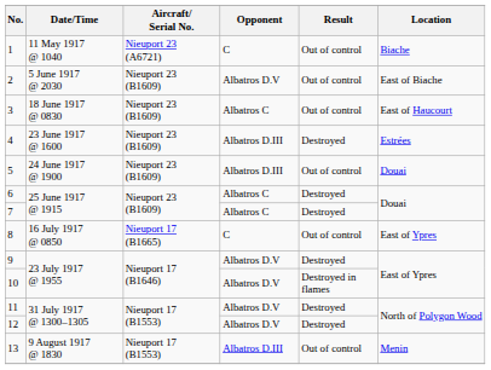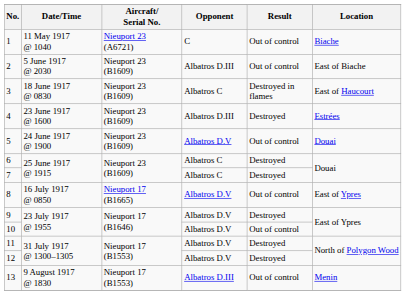2 | Opponent: Albatros D.V -> Albatros D.III
3 | Result: Out of control -> Destroyed in flames
5 | Opponent: Albatros D.III -> Albatros D.V
8 | Opponent: C -> Albatros D.V
10 | Result: Destroyed in flames -> Out of control
